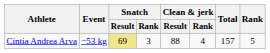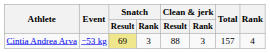Cintia Andrea Arva | Clean & jerk / Rank: 4 -> 3
Cintia Andrea Arva | Rank: 5 -> 4
